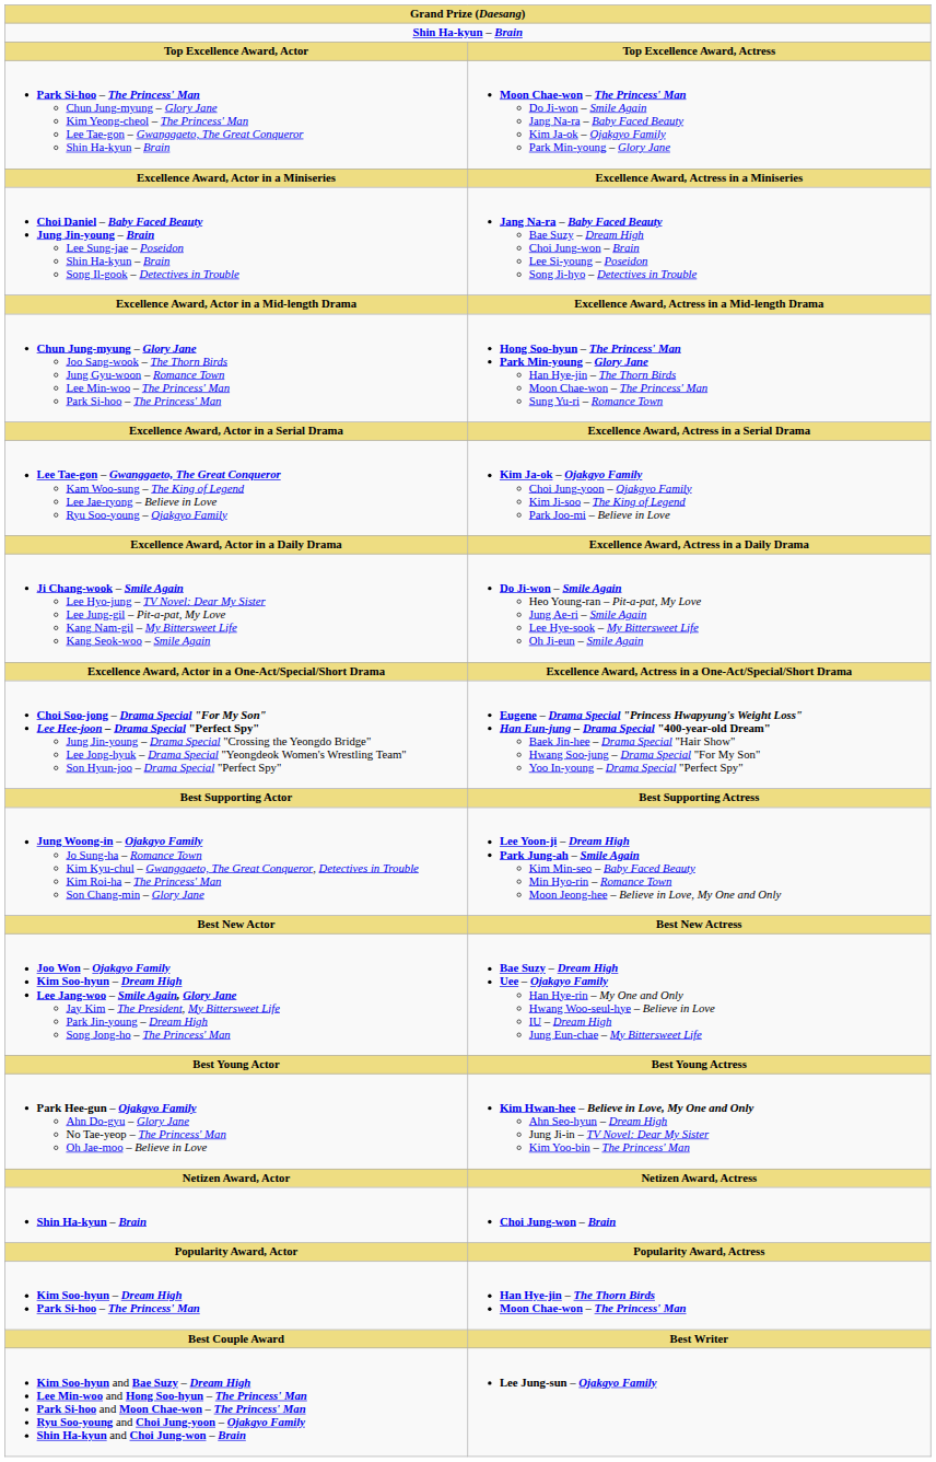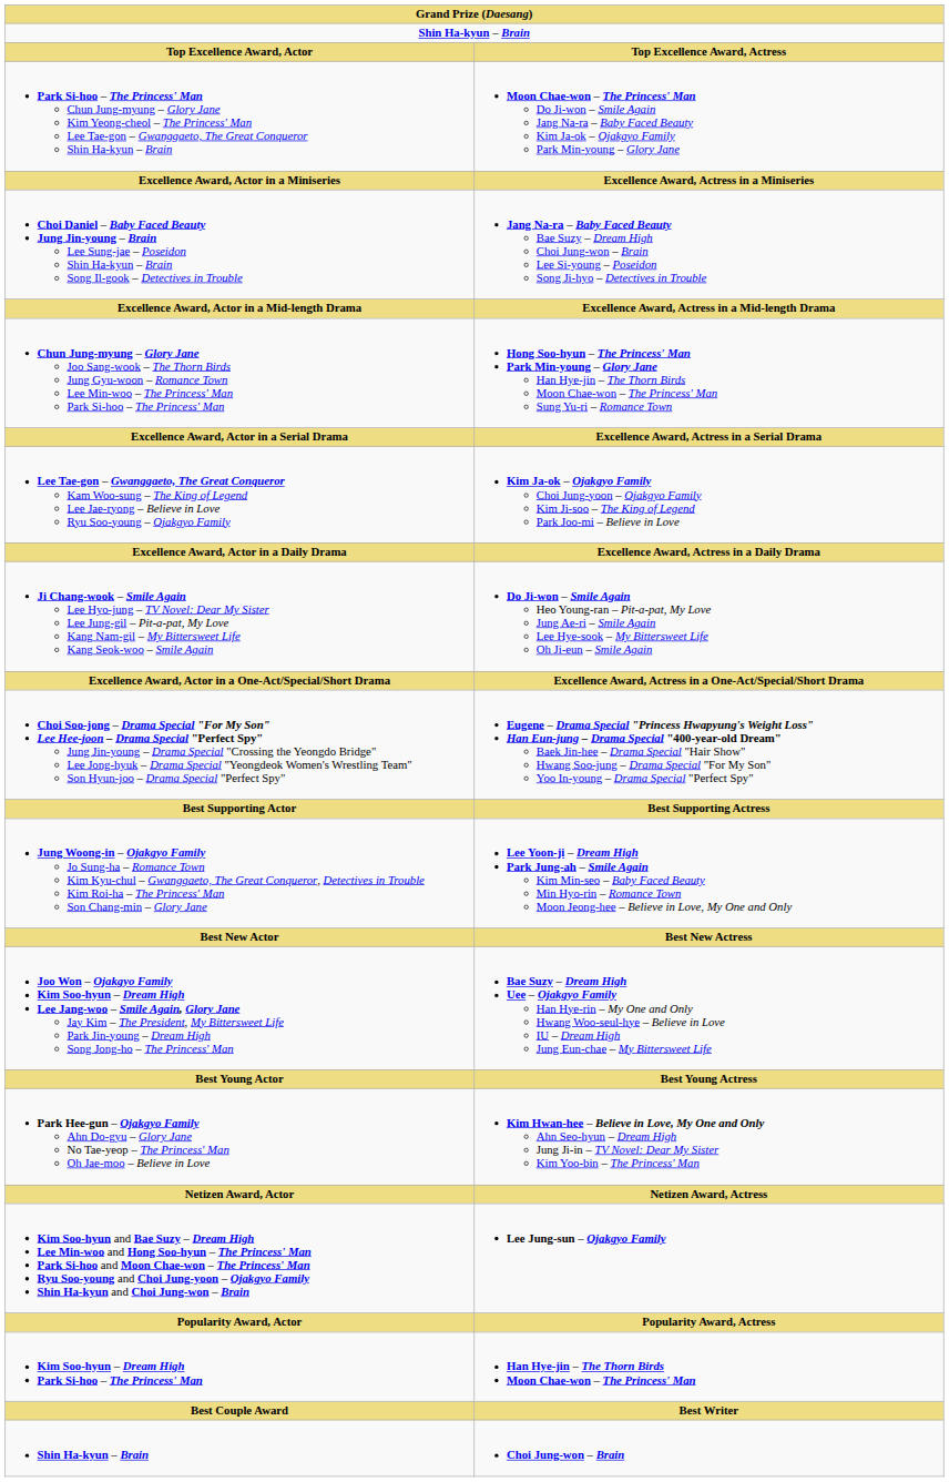rows swapped: Choi Jung-won – Brain <-> Lee Jung-sun – Ojakgyo Family
